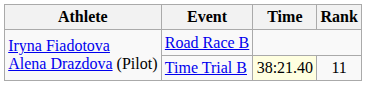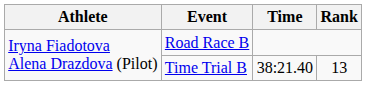Time Trial B | Time: lightyellow background -> no background
Time Trial B | Rank: 11 -> 13
